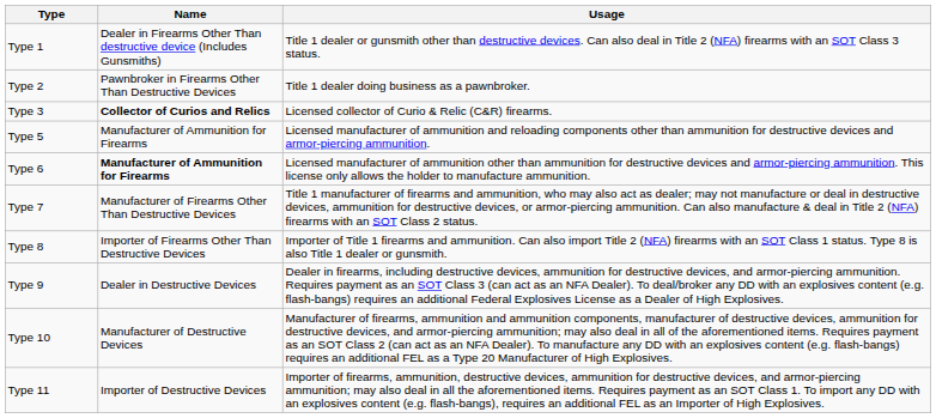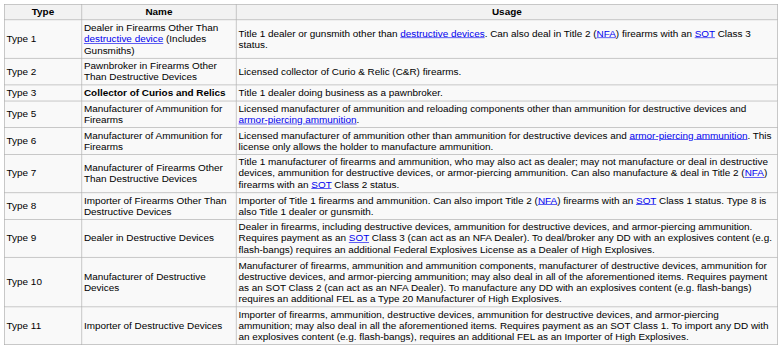Type 2 | Usage: Title 1 dealer doing business as a pawnbroker. -> Licensed collector of Curio & Relic (C&R) firearms.
Type 3 | Usage: Licensed collector of Curio & Relic (C&R) firearms. -> Title 1 dealer doing business as a pawnbroker.
Type 6 | Name: bold -> normal
